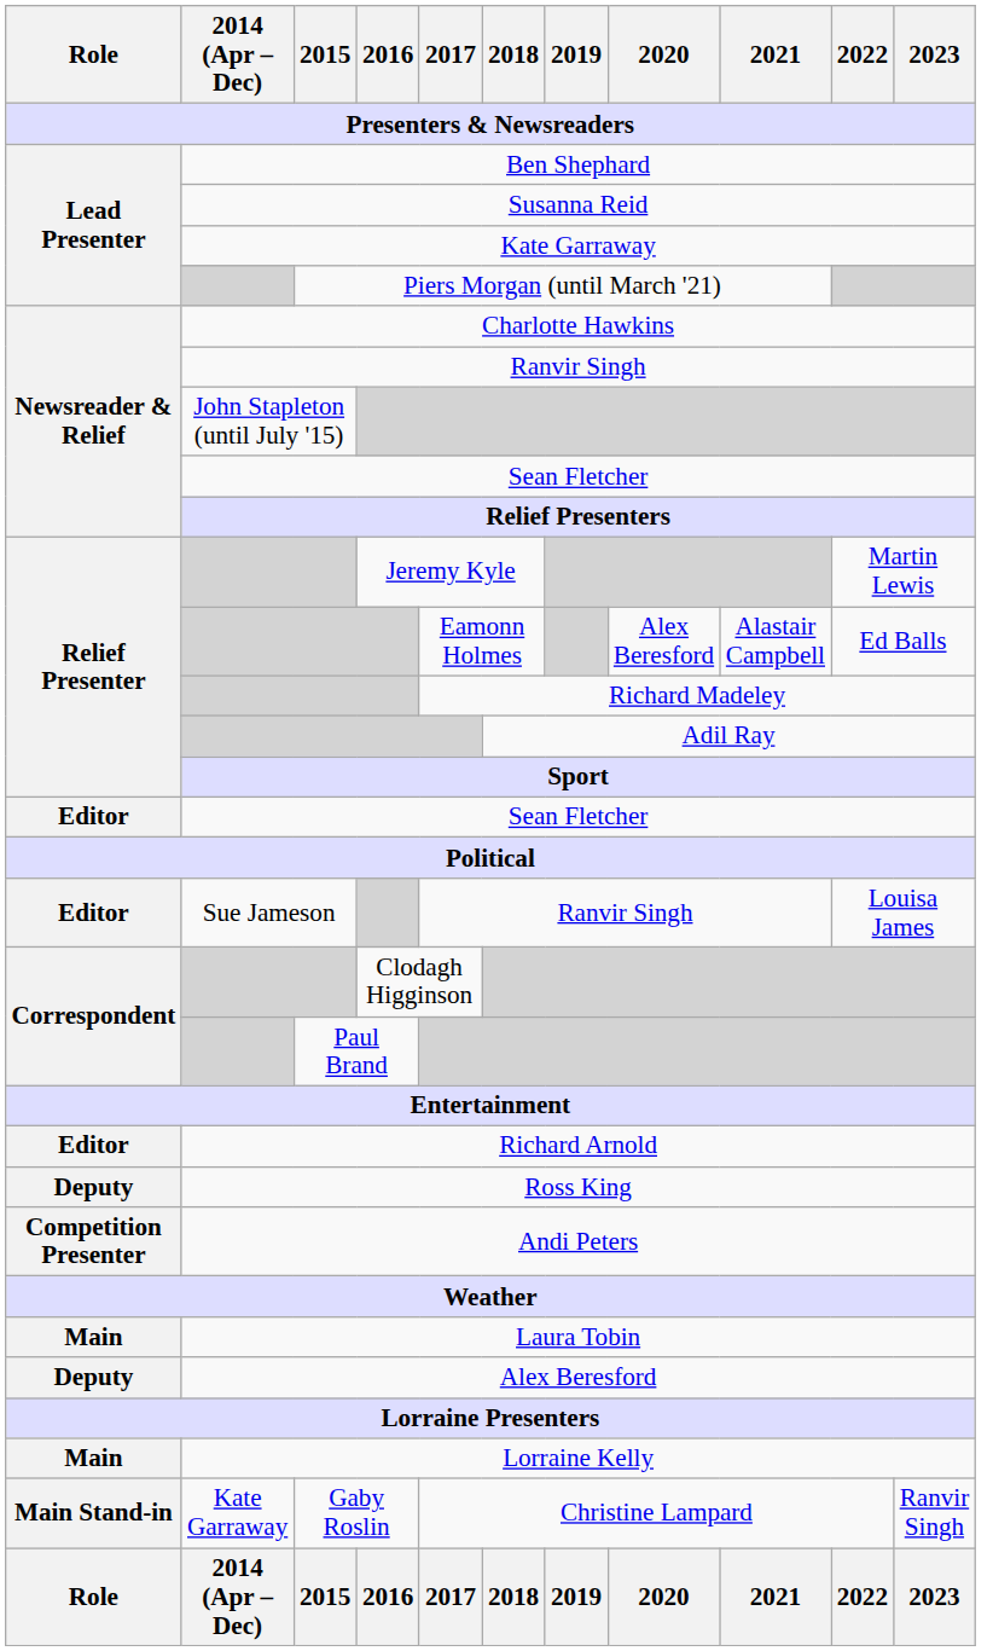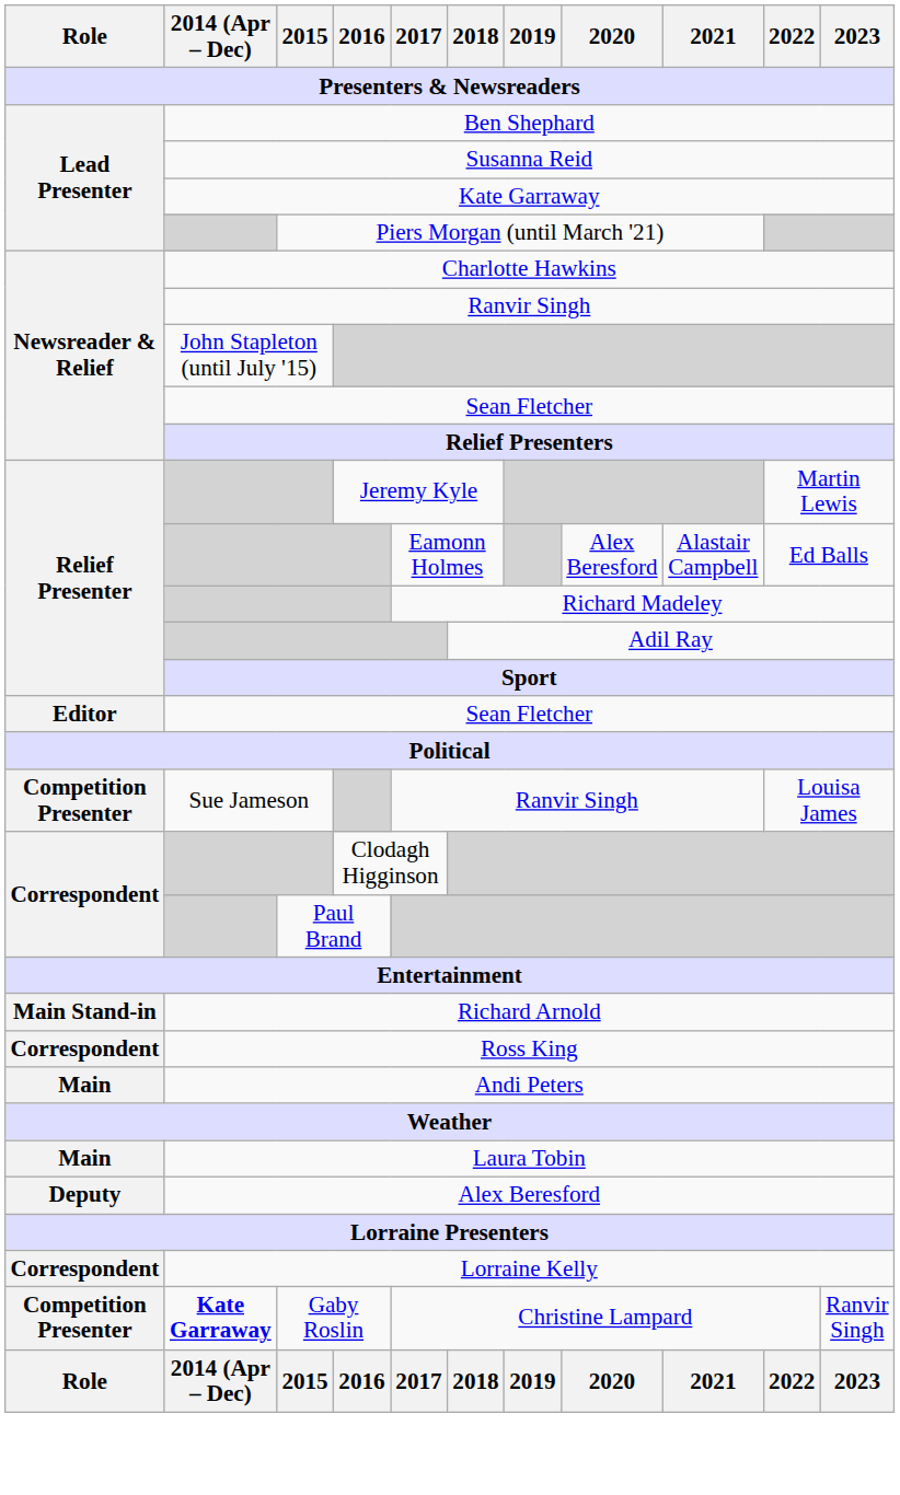Sue Jameson | Role / Presenters & Newsreaders: Editor -> Competition Presenter
Richard Arnold | Role / Presenters & Newsreaders: Editor -> Main Stand-in
Ross King | Role / Presenters & Newsreaders: Deputy -> Correspondent
Andi Peters | Role / Presenters & Newsreaders: Competition Presenter -> Main
Lorraine Kelly | Role / Presenters & Newsreaders: Main -> Correspondent
Gaby Roslin | Role / Presenters & Newsreaders: Main Stand-in -> Competition Presenter
Gaby Roslin | 2014 (Apr – Dec) / Presenters & Newsreaders: normal -> bold
